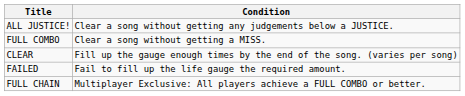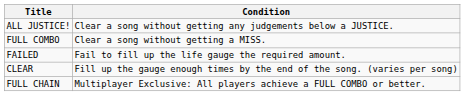rows swapped: CLEAR <-> FAILED
